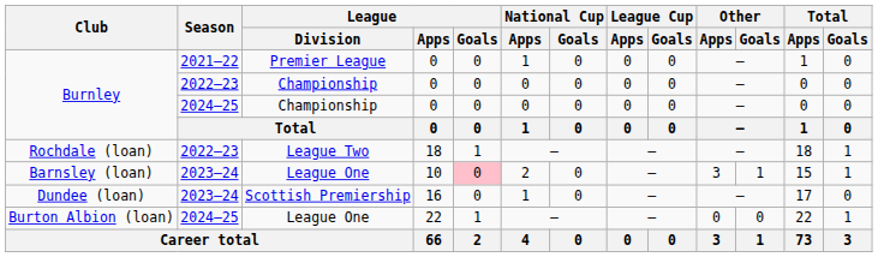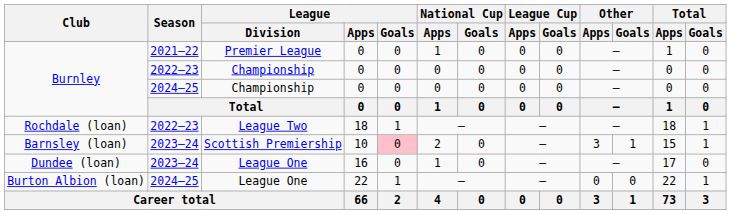Barnsley (loan) | League / Division: League One -> Scottish Premiership
Dundee (loan) | League / Division: Scottish Premiership -> League One
